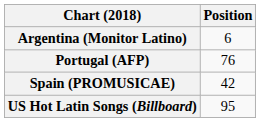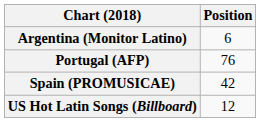US Hot Latin Songs (Billboard) | Position: 95 -> 12
